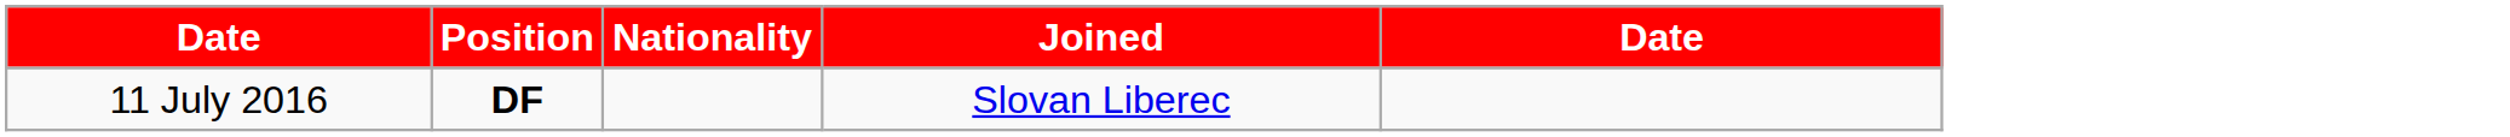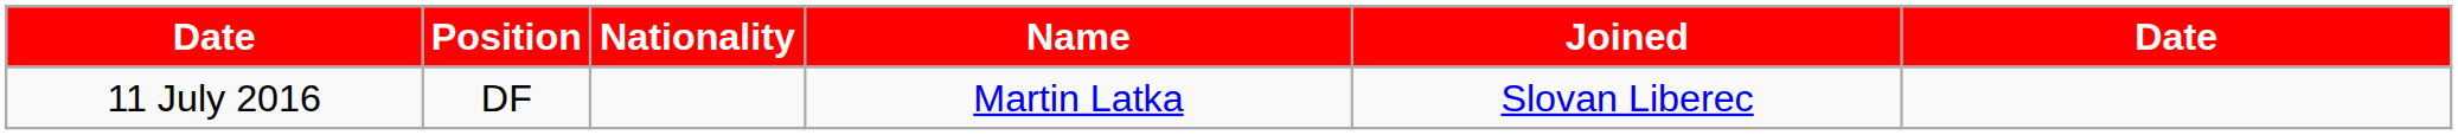+ column: Name | Martin Latka
11 July 2016 | Position: bold -> normal
